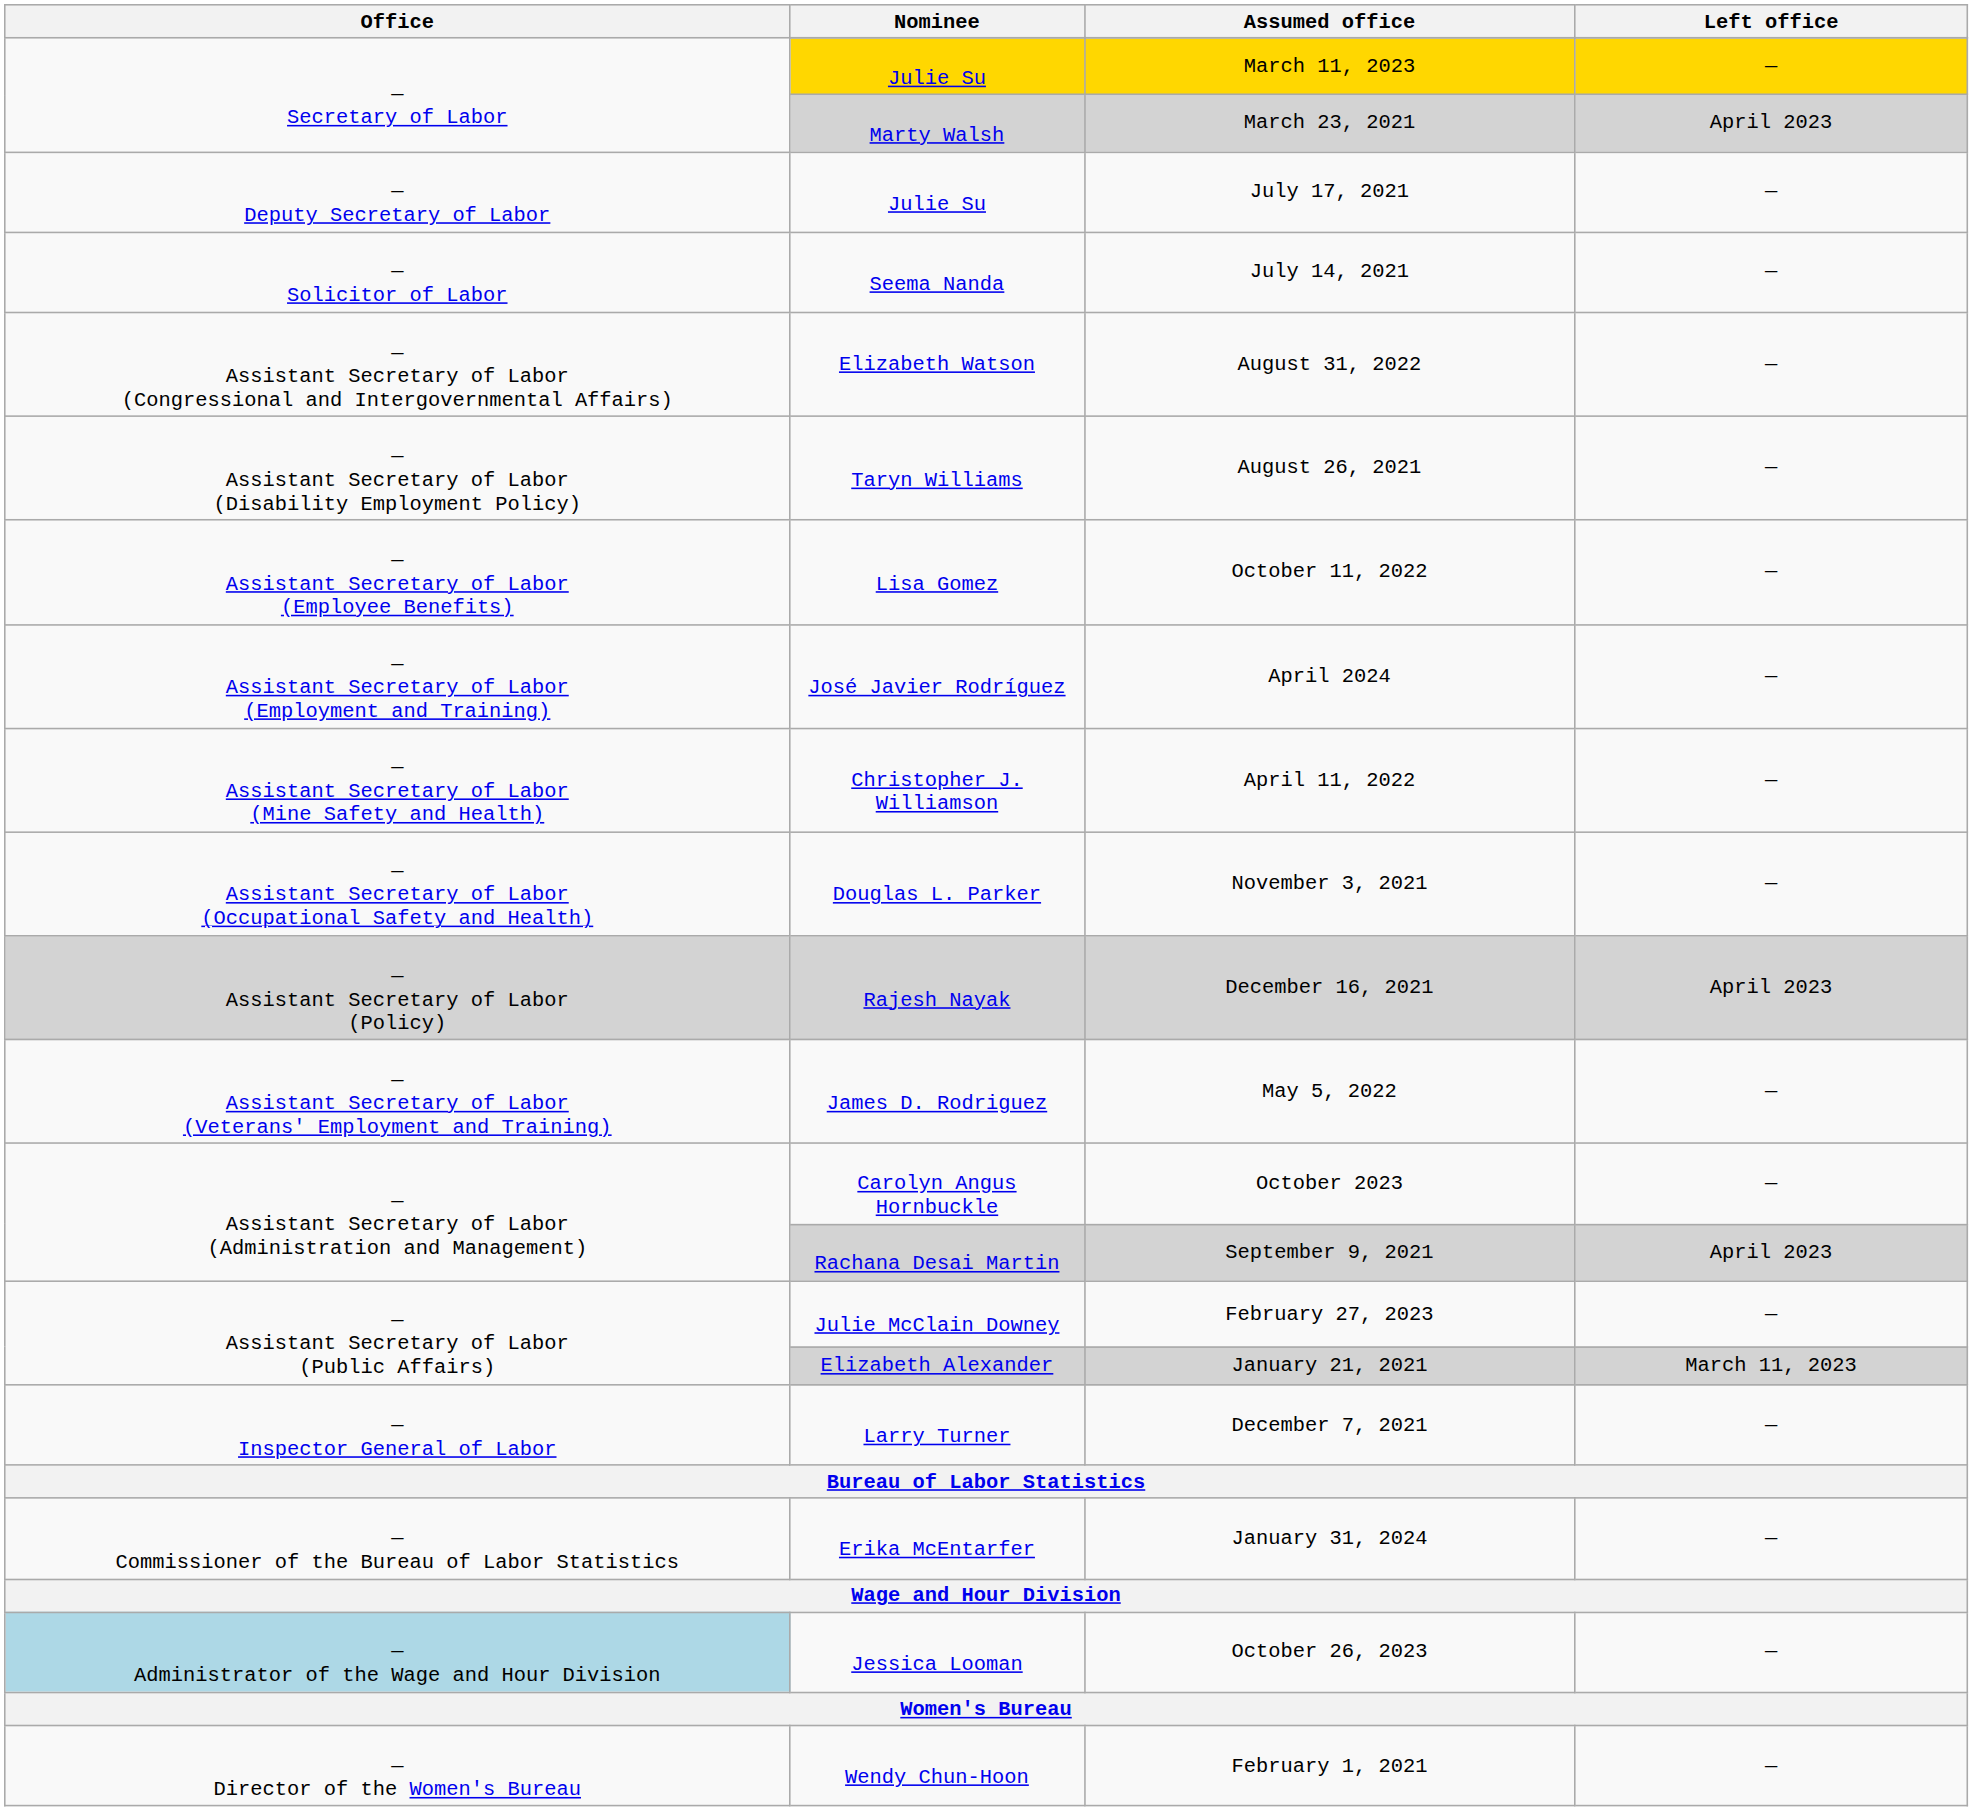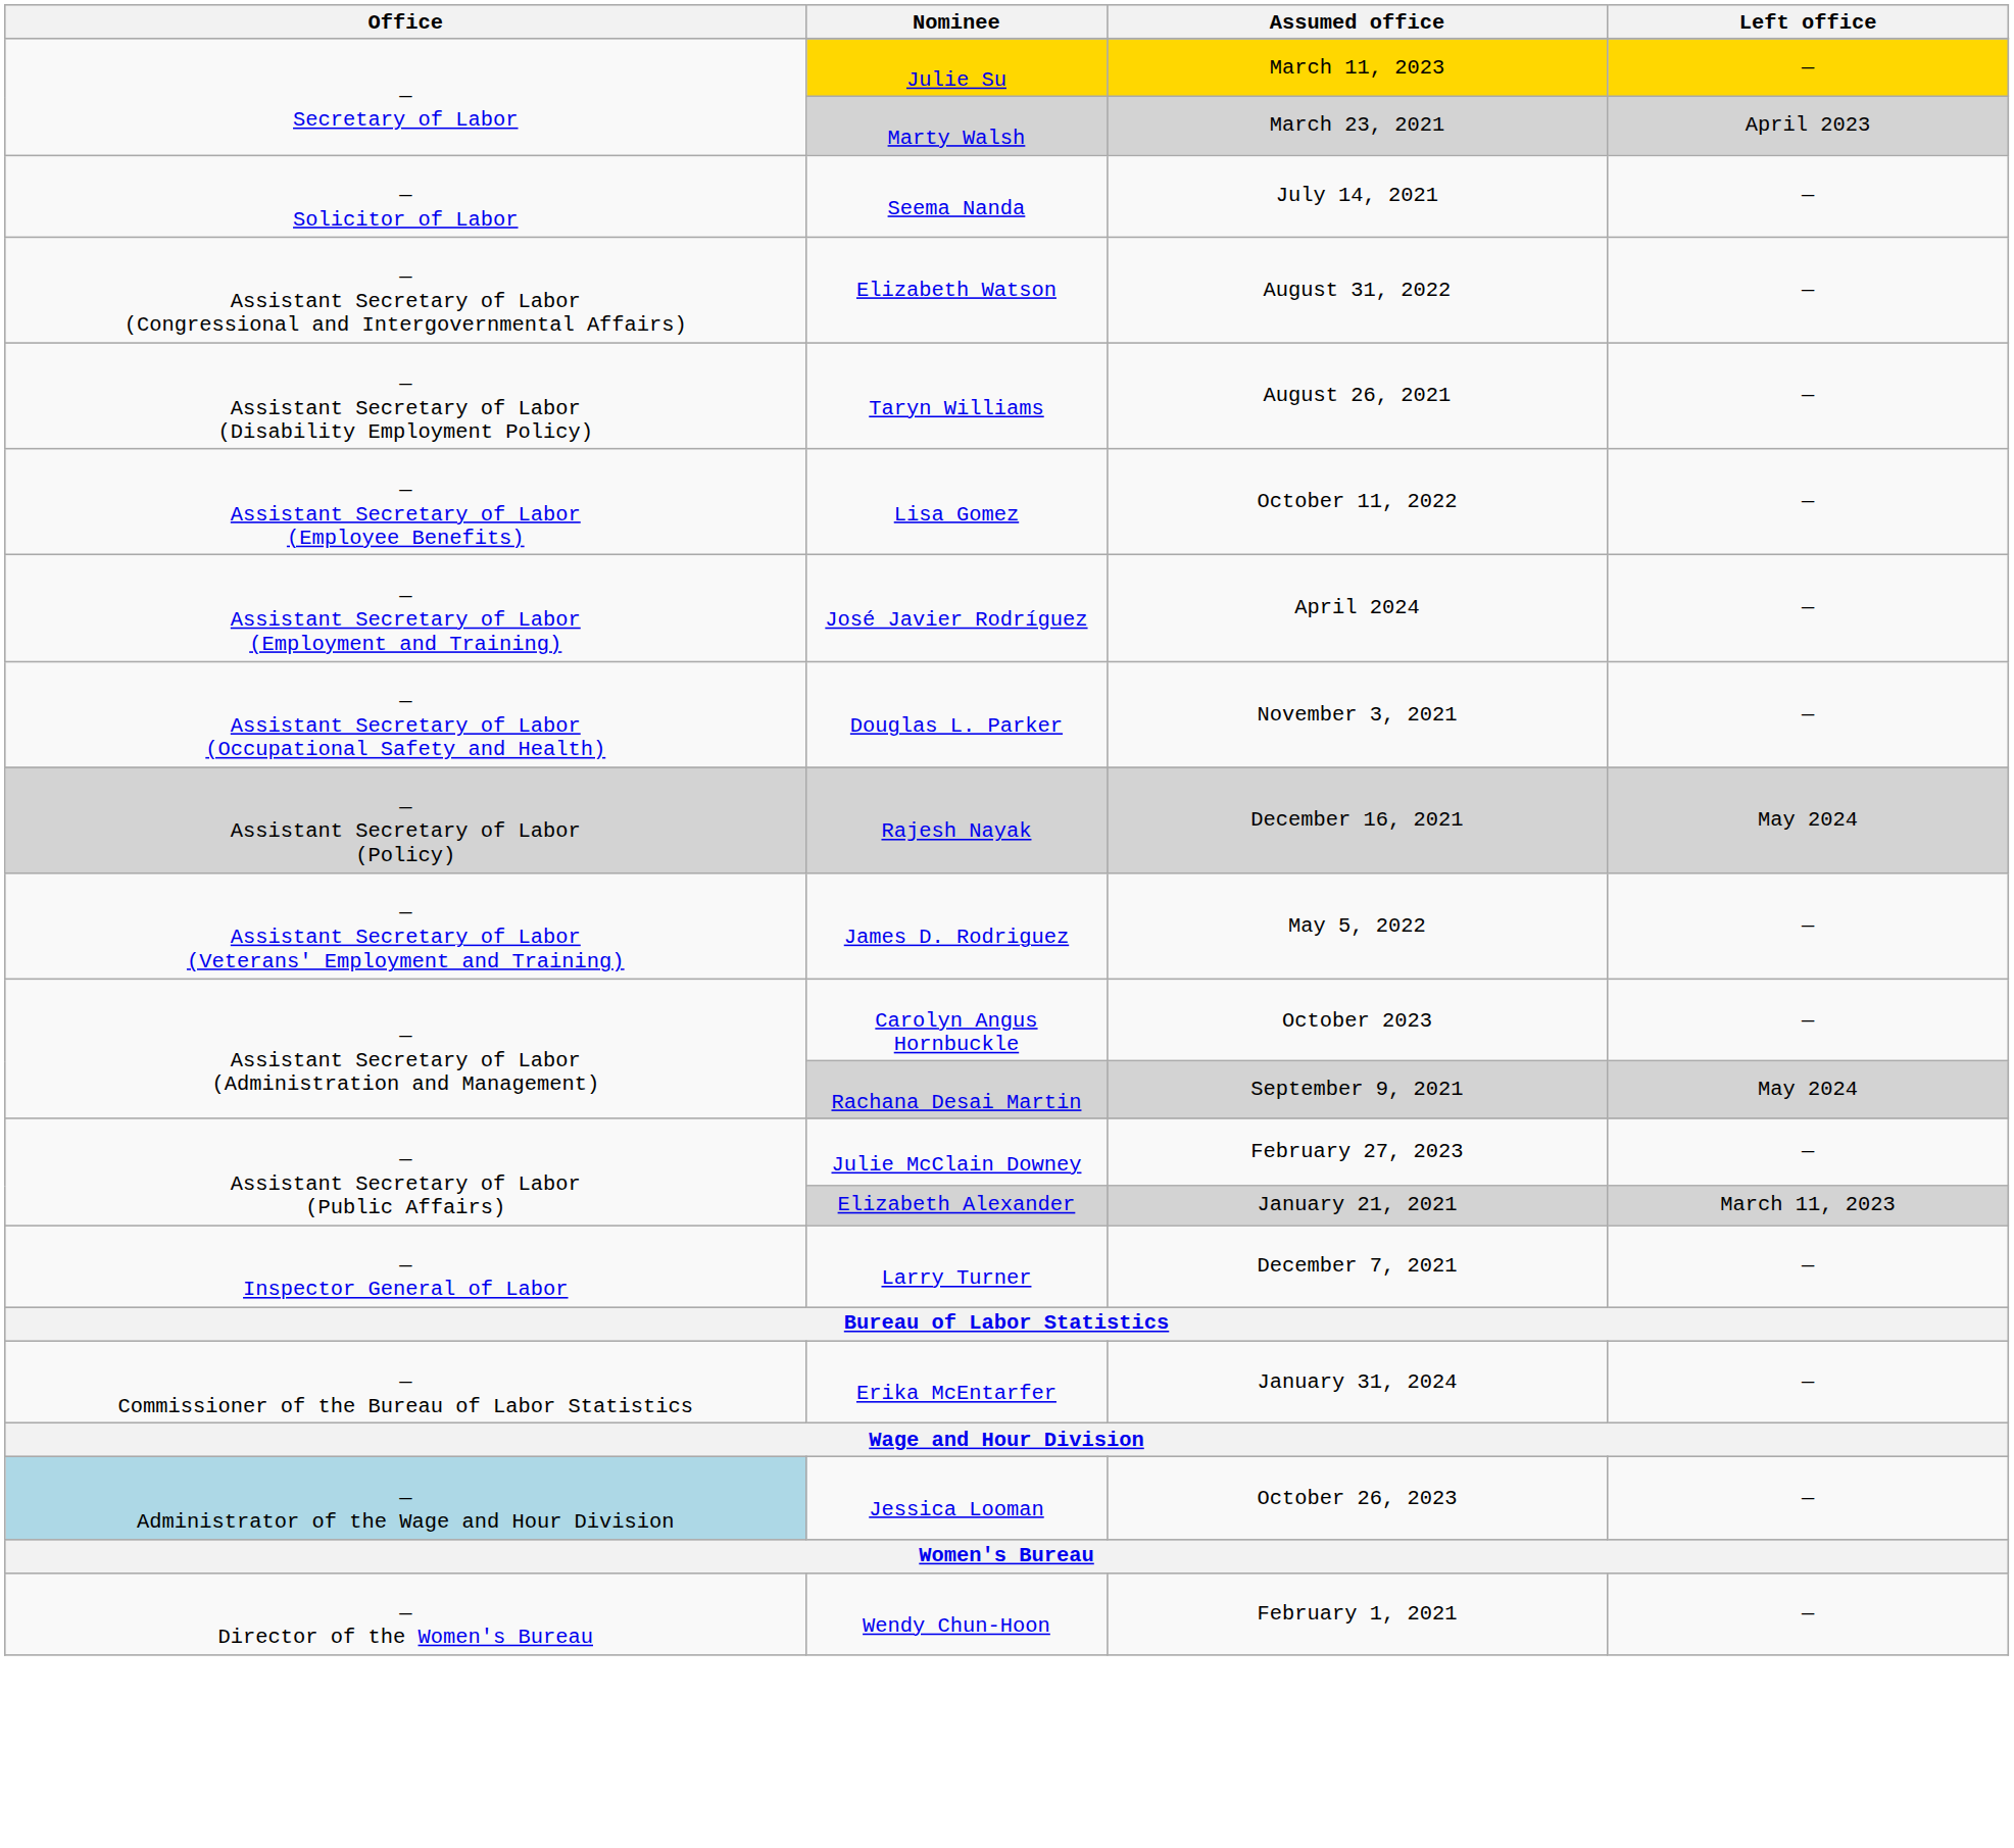- row: — Deputy Secretary of Labor | Julie Su | July 17, 2021 | —
- row: — Assistant Secretary of Labor (Mine Safety and Health) | Christopher J. Williamson | April 11, 2022 | —
December 16, 2021 | Left office: April 2023 -> May 2024
September 9, 2021 | Left office: April 2023 -> May 2024
